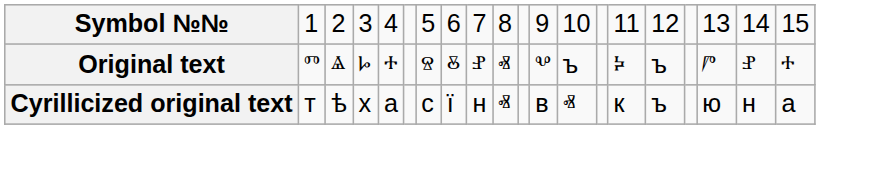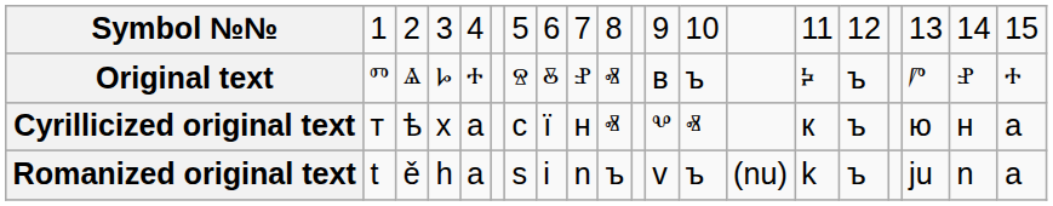Original text | column 12: ⰲ -> в
Cyrillicized original text | column 12: в -> ⰲ
+ row: Romanized original text | t | ě | h | a | s | i | n | ъ | v | ъ | (nu) | k | ъ | ju | n | a
